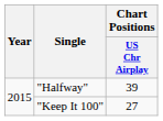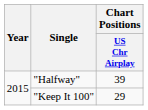"Keep It 100" | Chart Positions / US Chr Airplay: 27 -> 29
